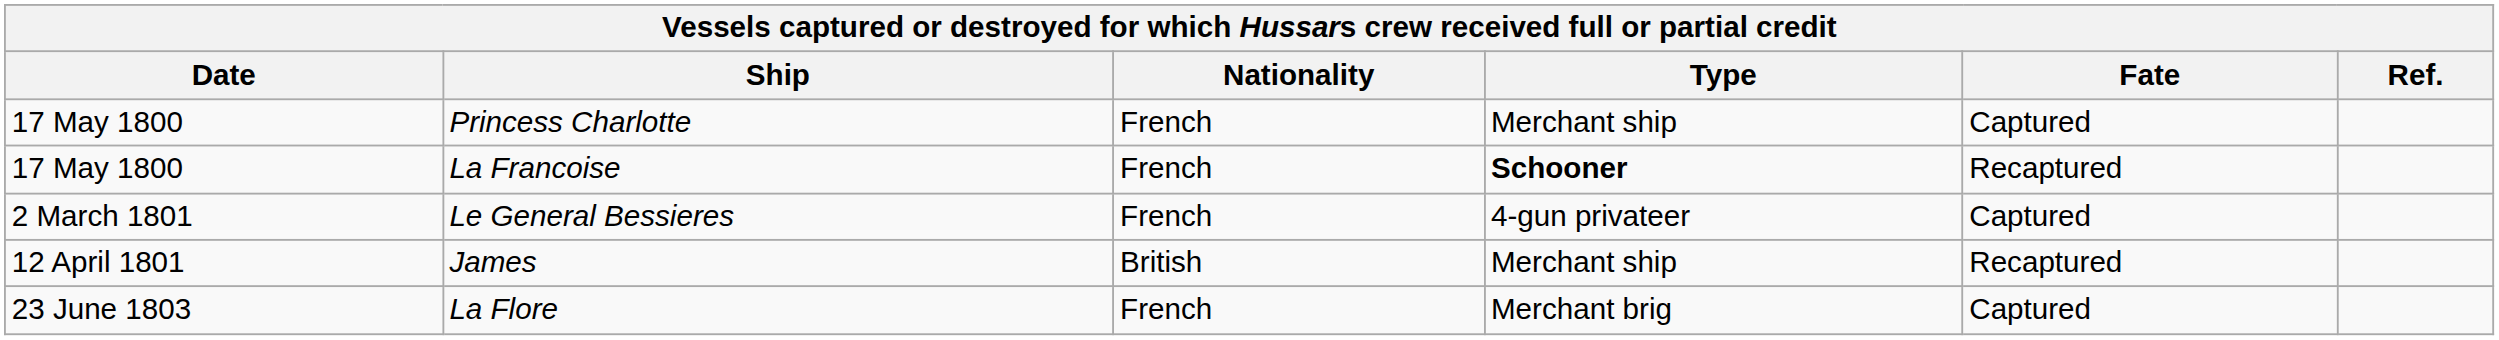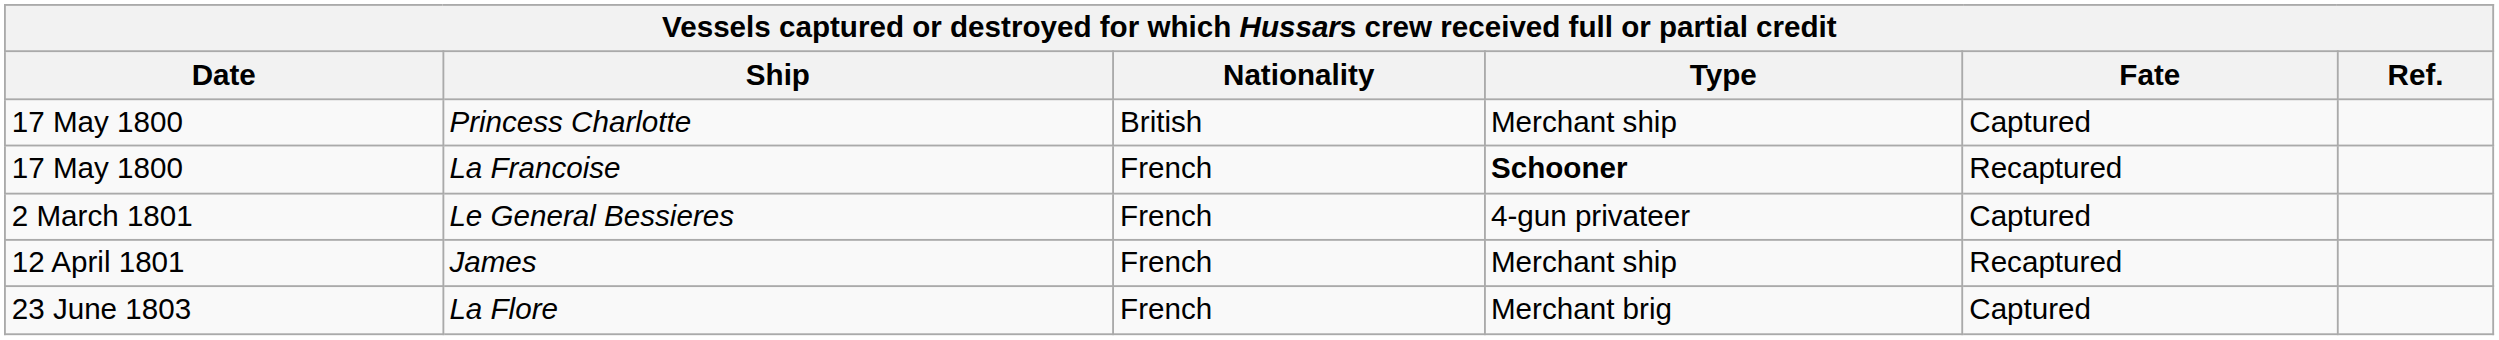Princess Charlotte | Nationality: French -> British
James | Nationality: British -> French
